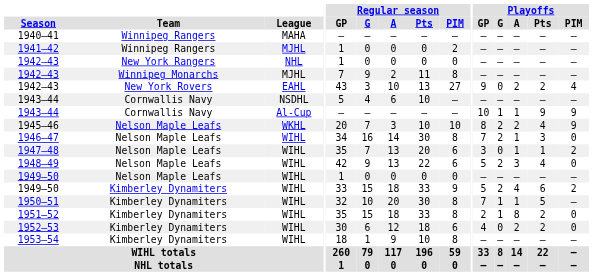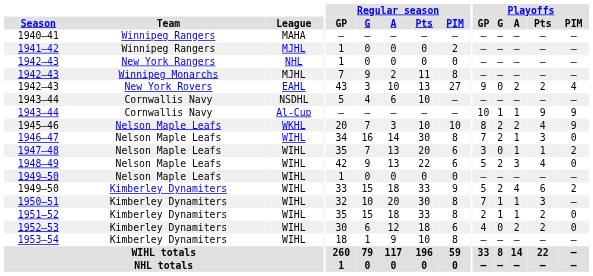1950–51 | Playoffs / Pts: 5 -> 3
1951–52 | Playoffs / A: 8 -> 1
